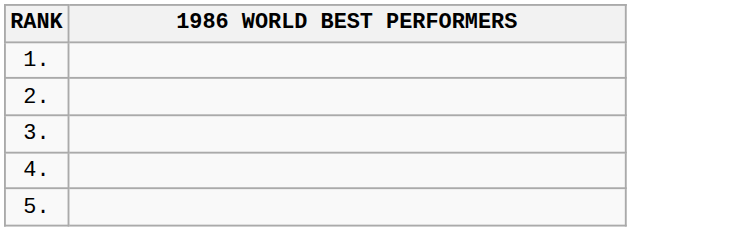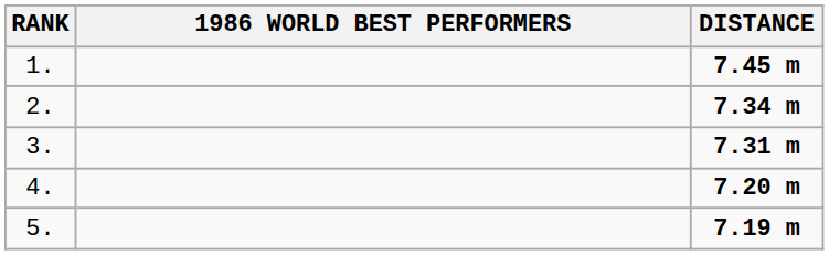+ column: DISTANCE | 7.45 m | 7.34 m | 7.31 m | 7.20 m | 7.19 m
